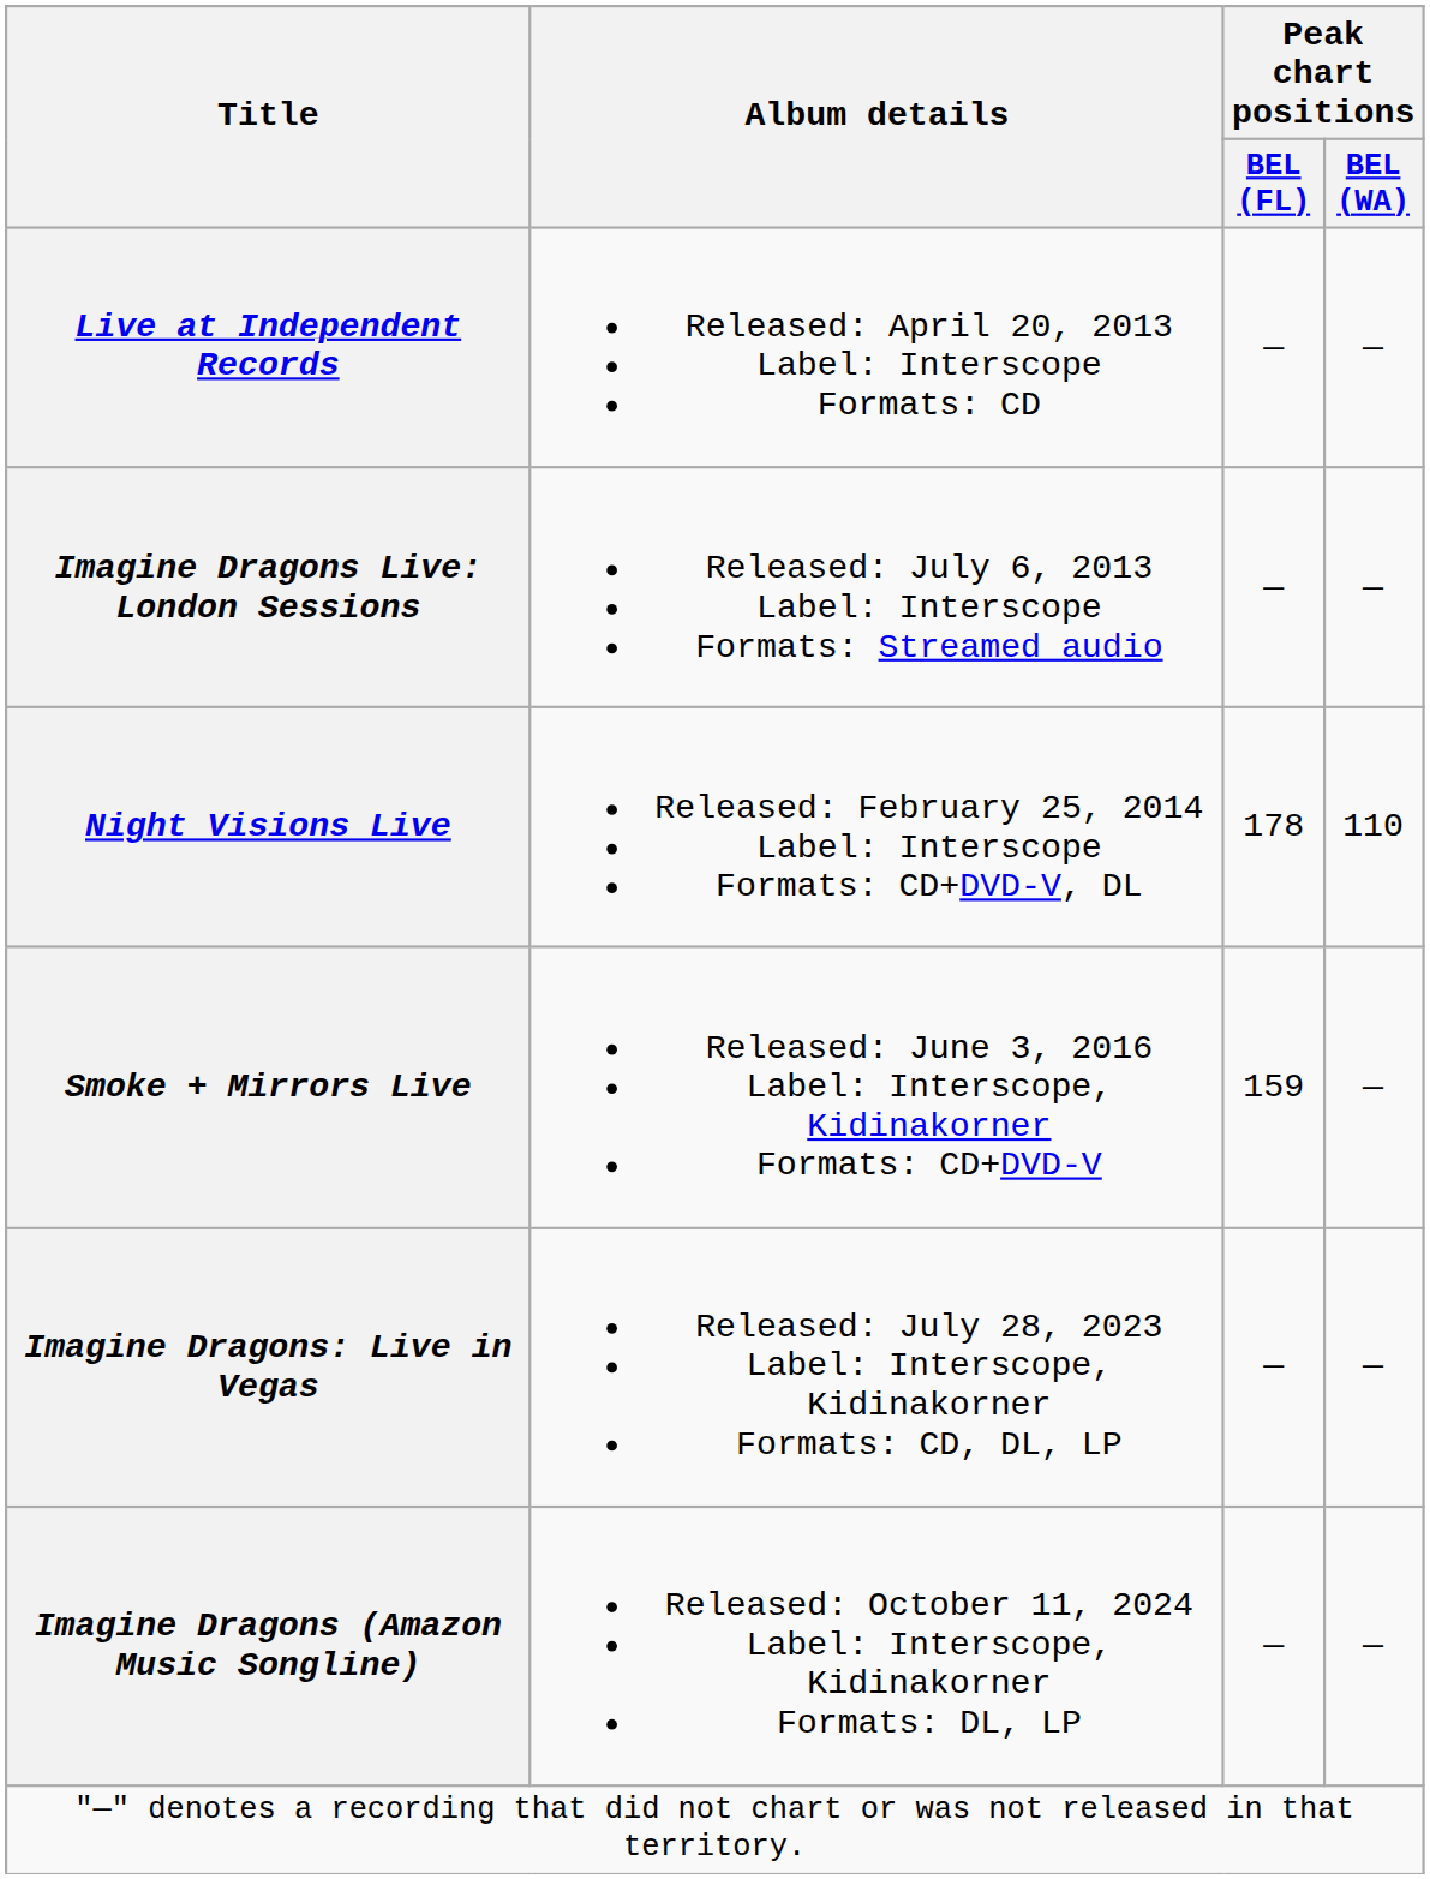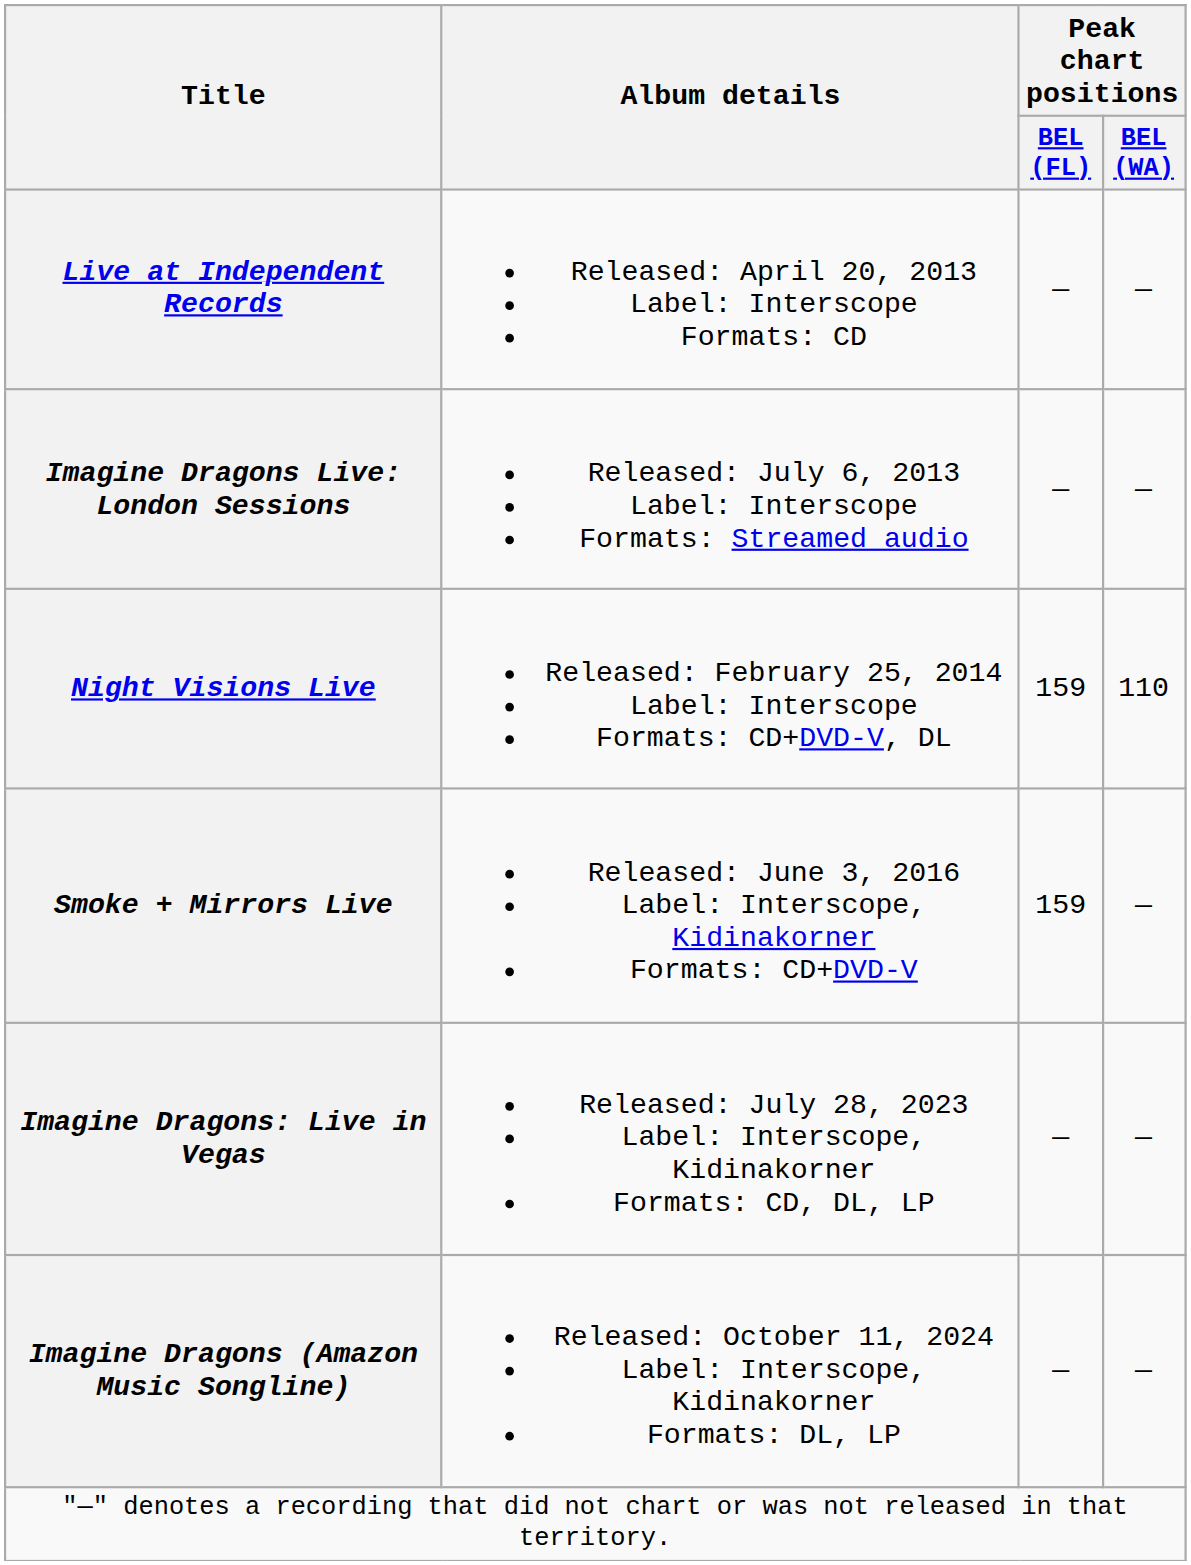Night Visions Live | Peak chart positions / BEL (FL): 178 -> 159
